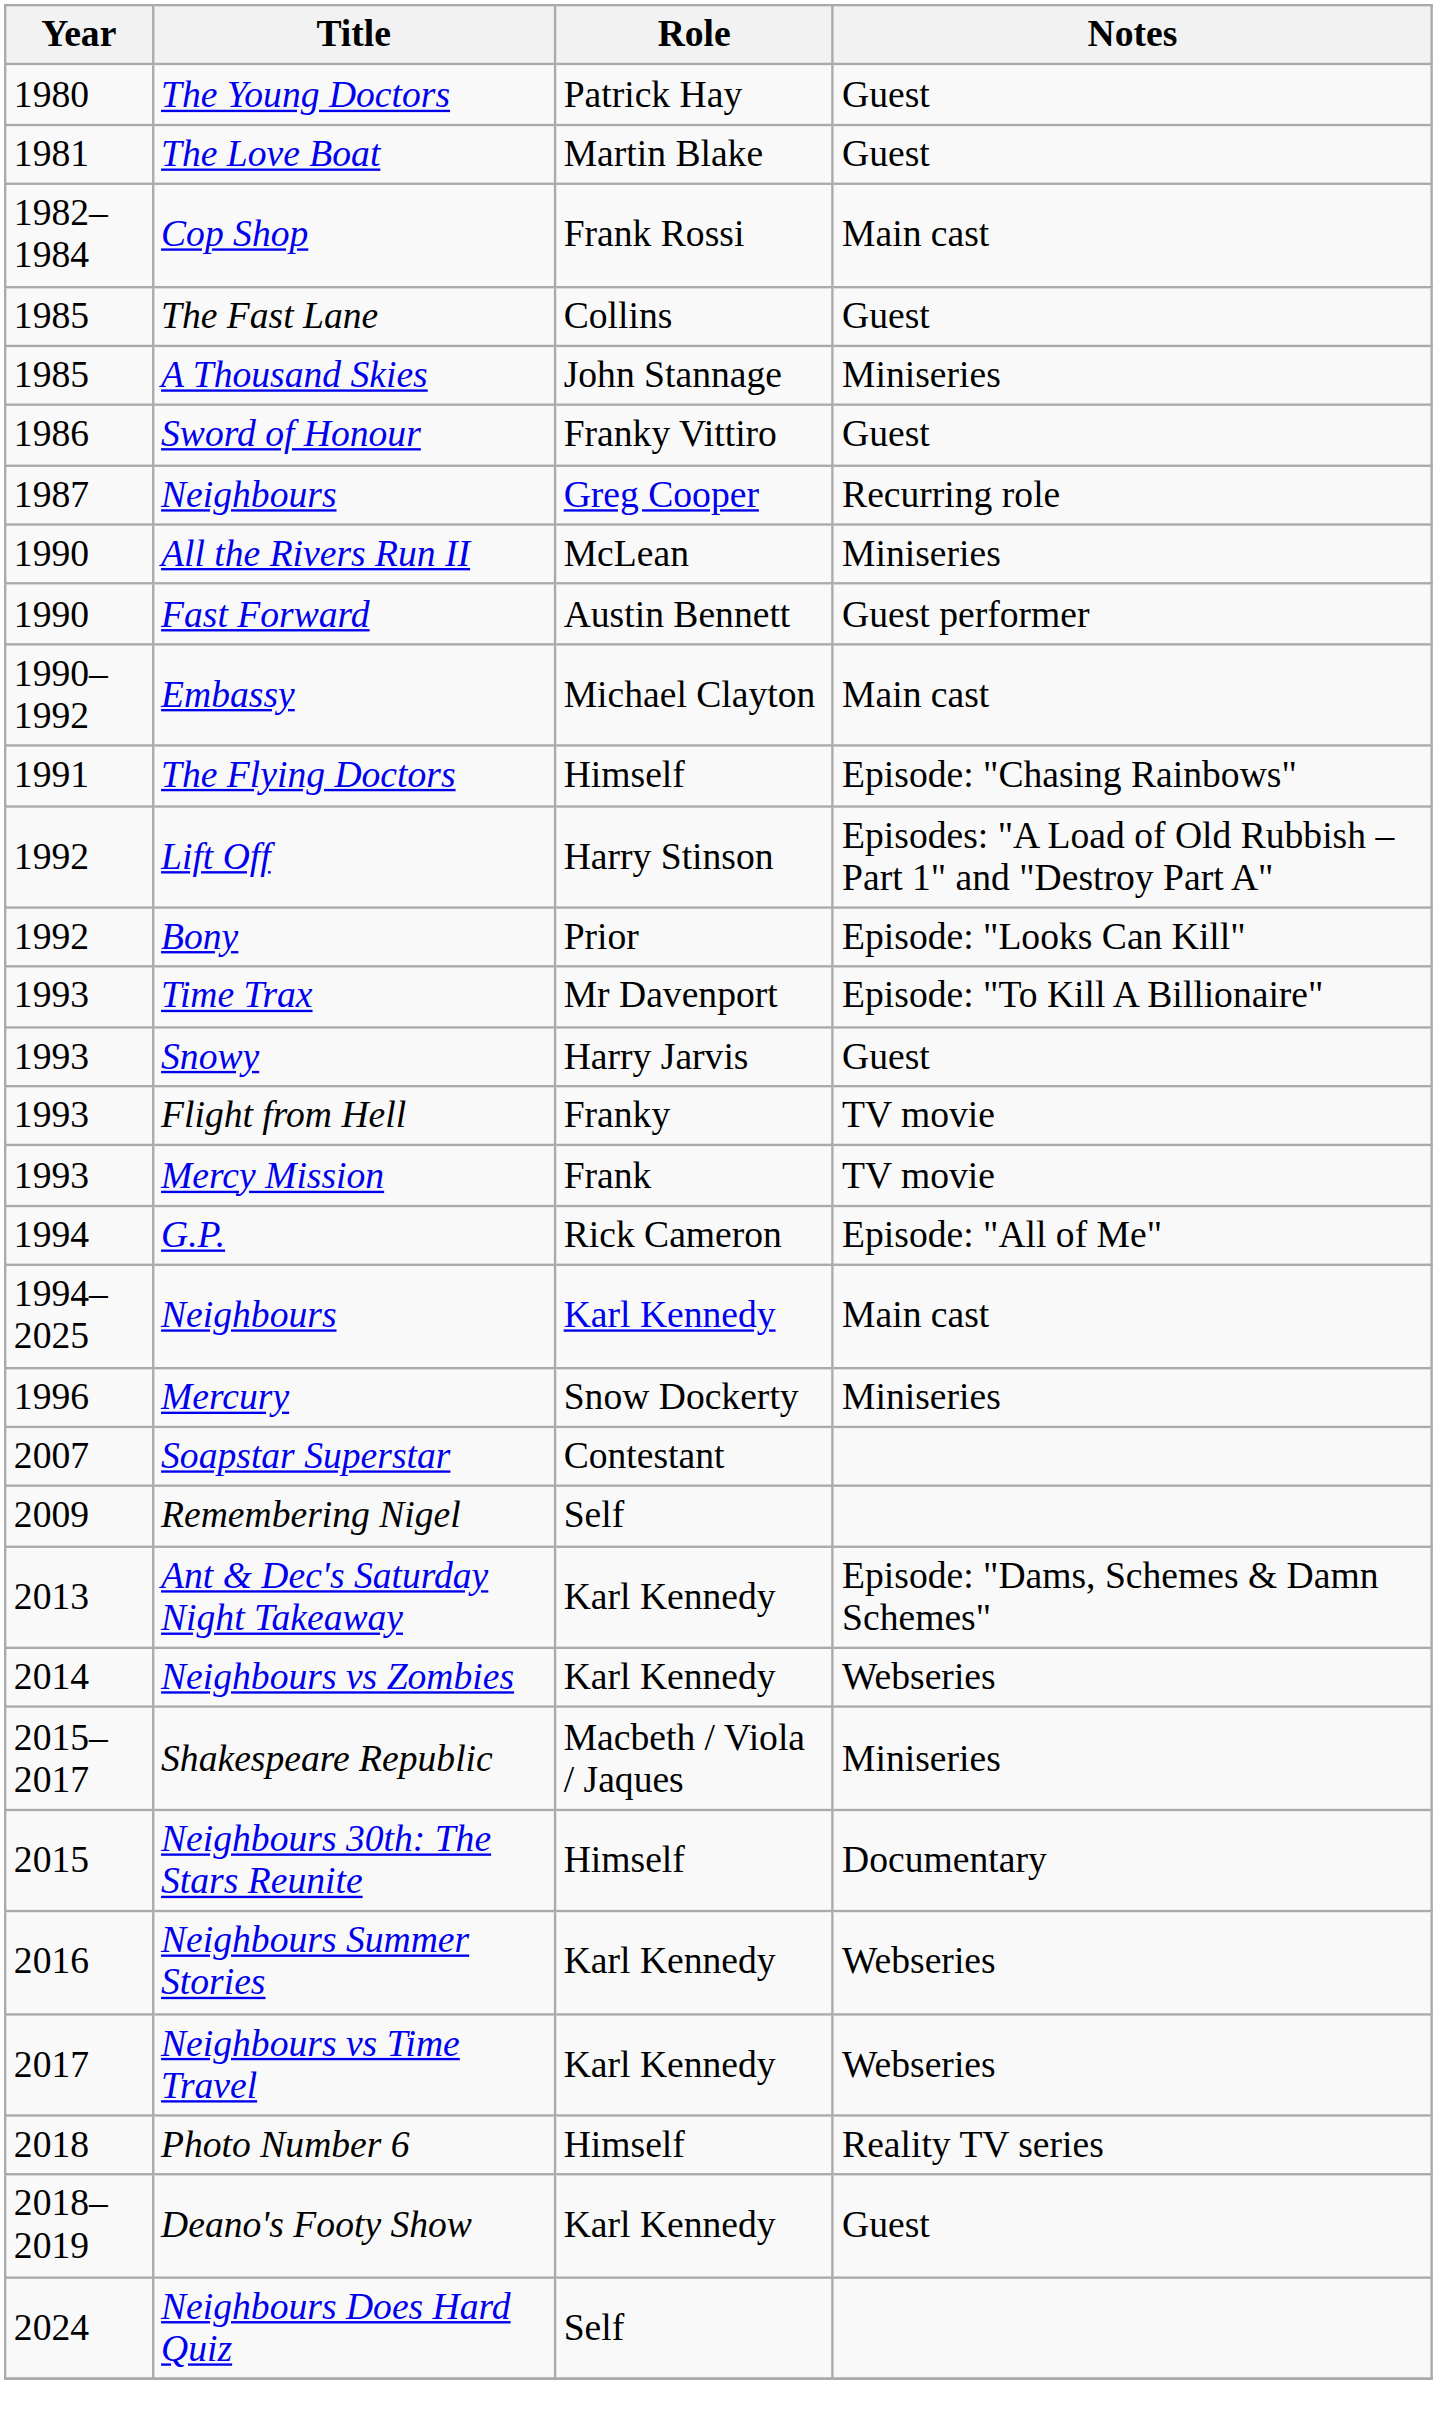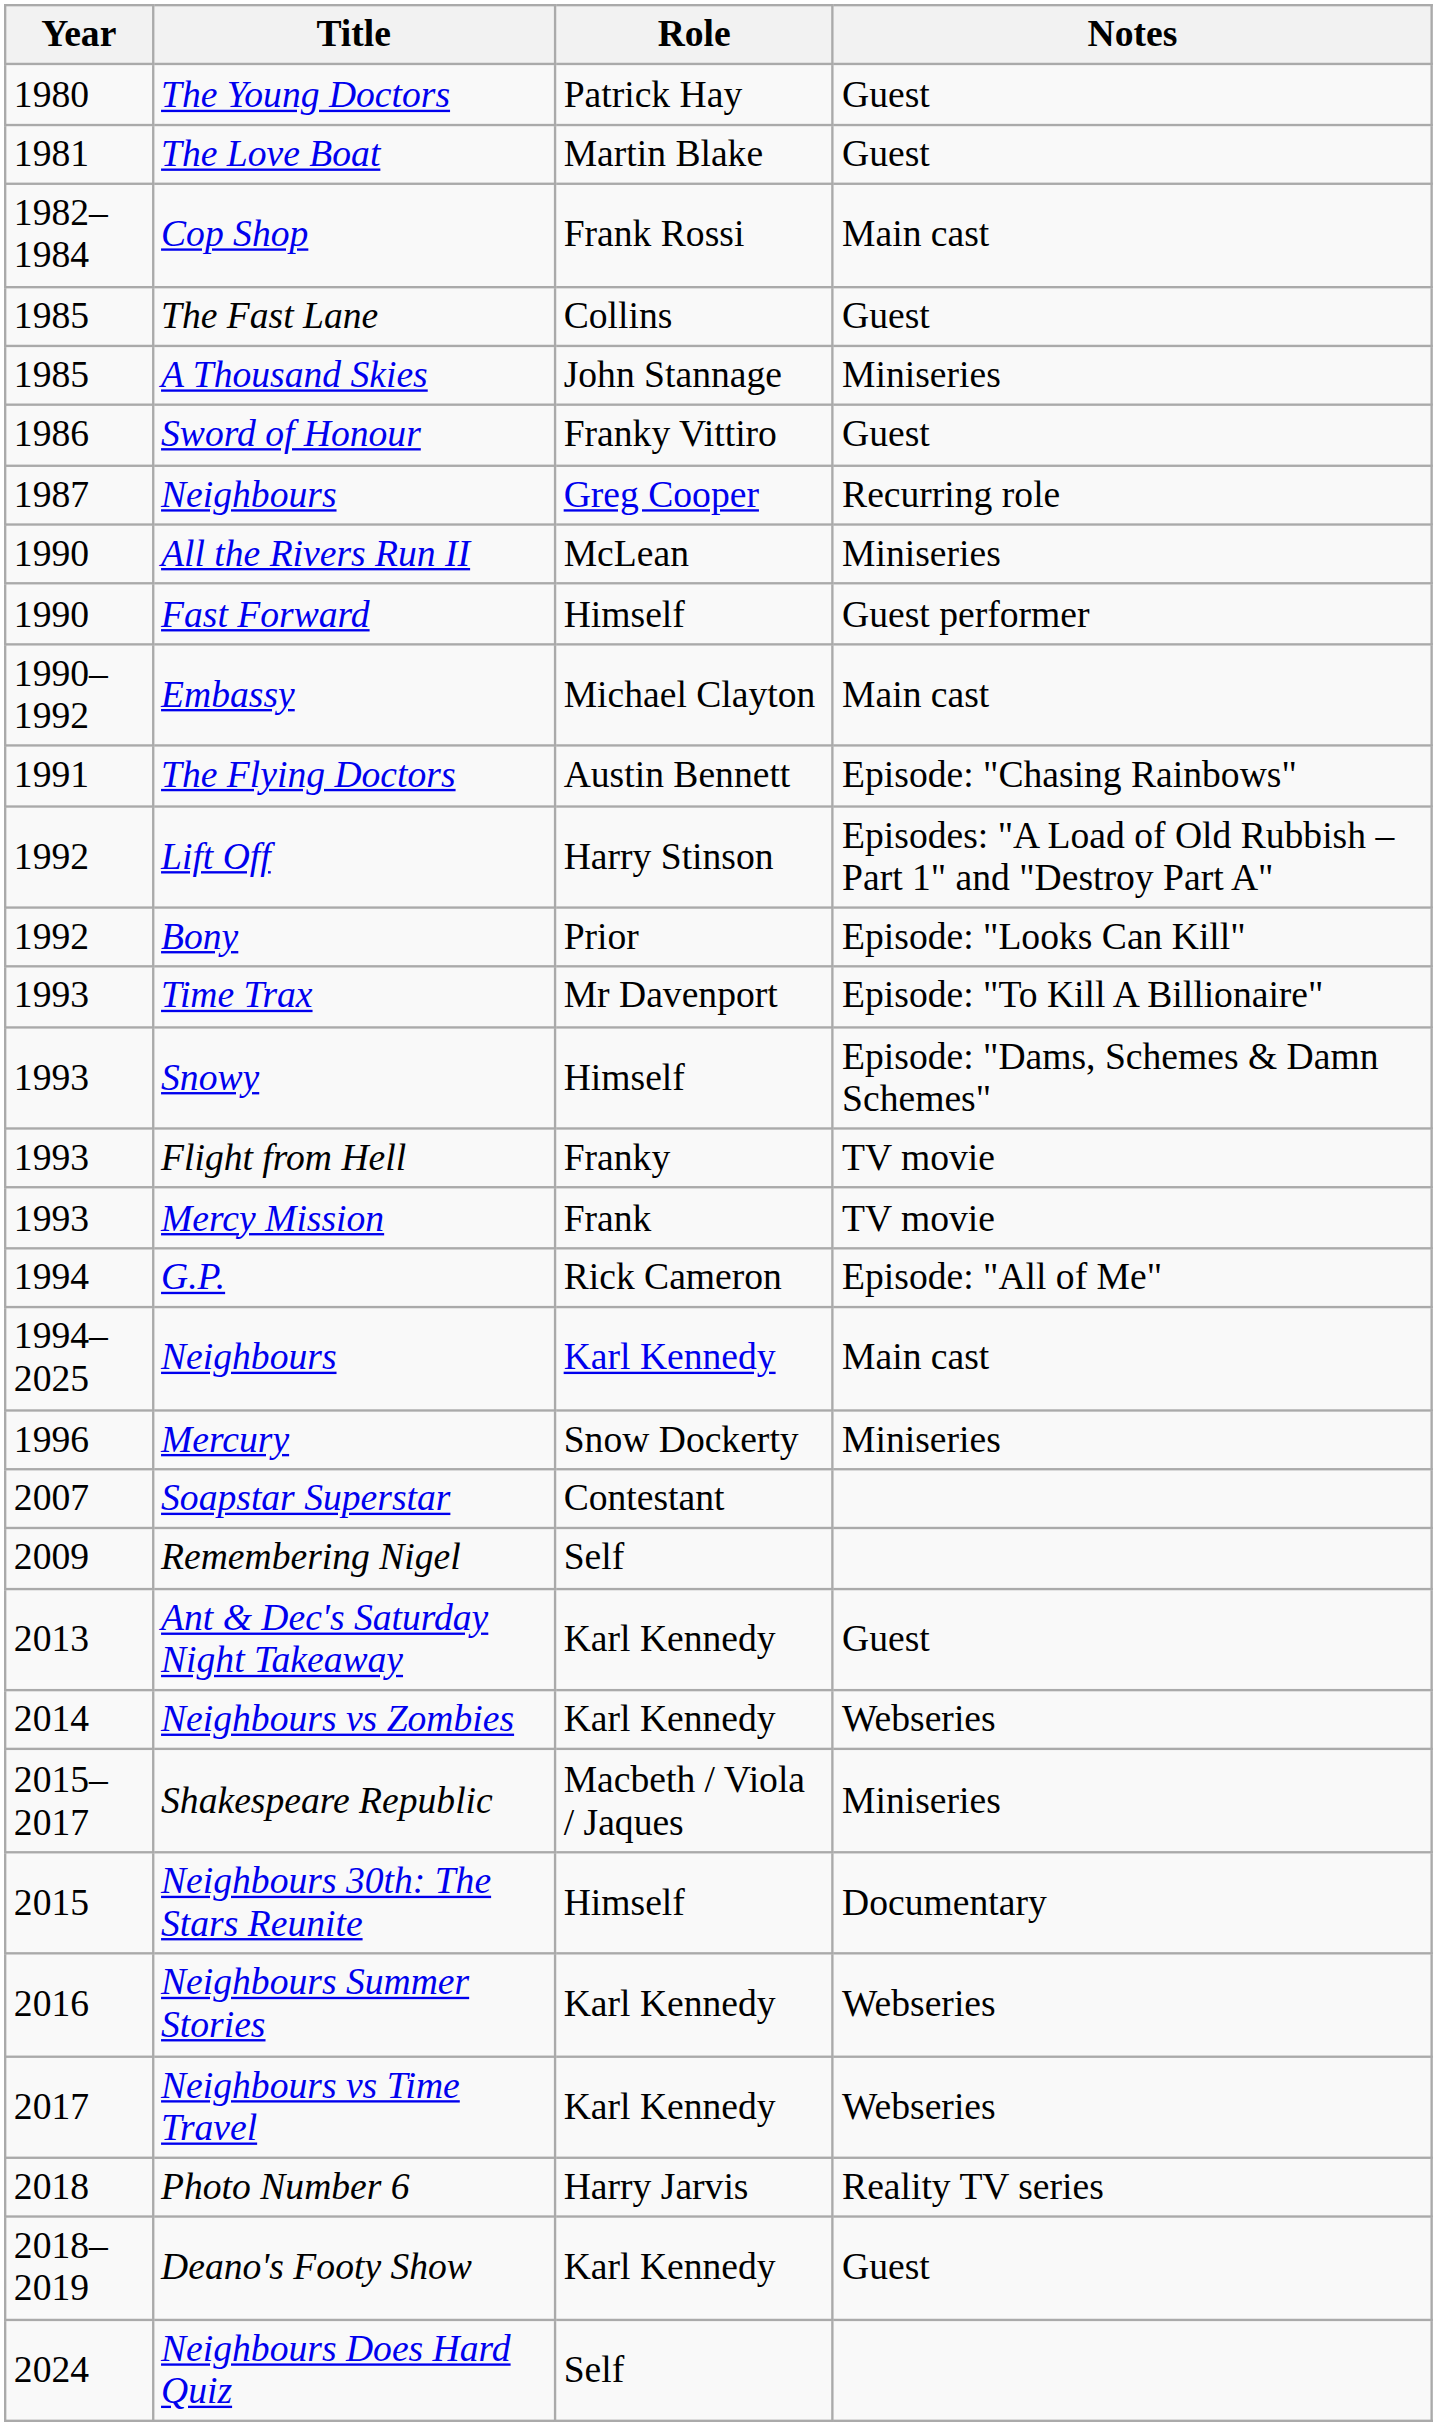Fast Forward | Role: Austin Bennett -> Himself
The Flying Doctors | Role: Himself -> Austin Bennett
Snowy | Role: Harry Jarvis -> Himself
Snowy | Notes: Guest -> Episode: "Dams, Schemes & Damn Schemes"
Ant & Dec's Saturday Night Takeaway | Notes: Episode: "Dams, Schemes & Damn Schemes" -> Guest
Photo Number 6 | Role: Himself -> Harry Jarvis
